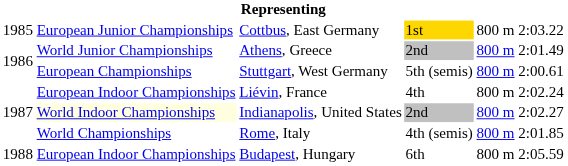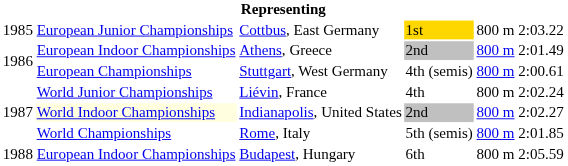Athens, Greece | column 2: World Junior Championships -> European Indoor Championships
Stuttgart, West Germany | column 4: 5th (semis) -> 4th (semis)
Liévin, France | column 2: European Indoor Championships -> World Junior Championships
Rome, Italy | column 4: 4th (semis) -> 5th (semis)
